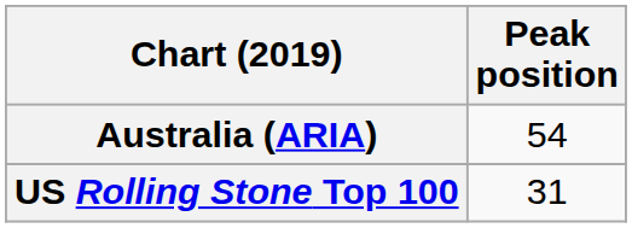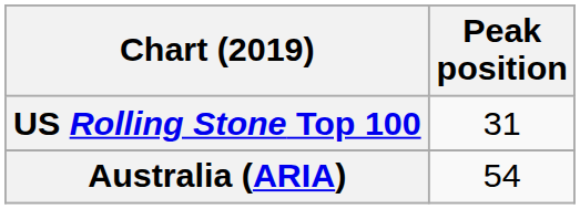rows swapped: Australia (ARIA) <-> US Rolling Stone Top 100
